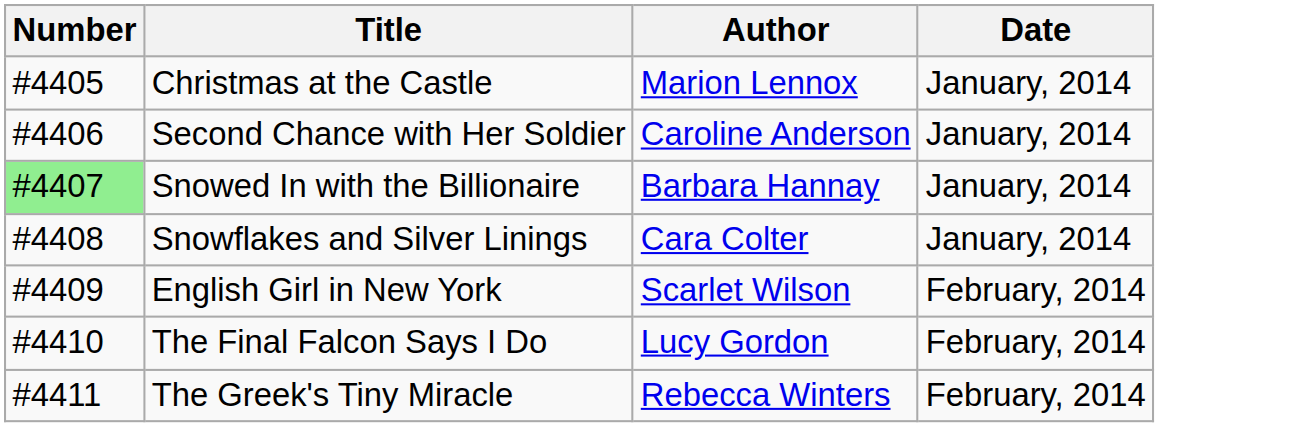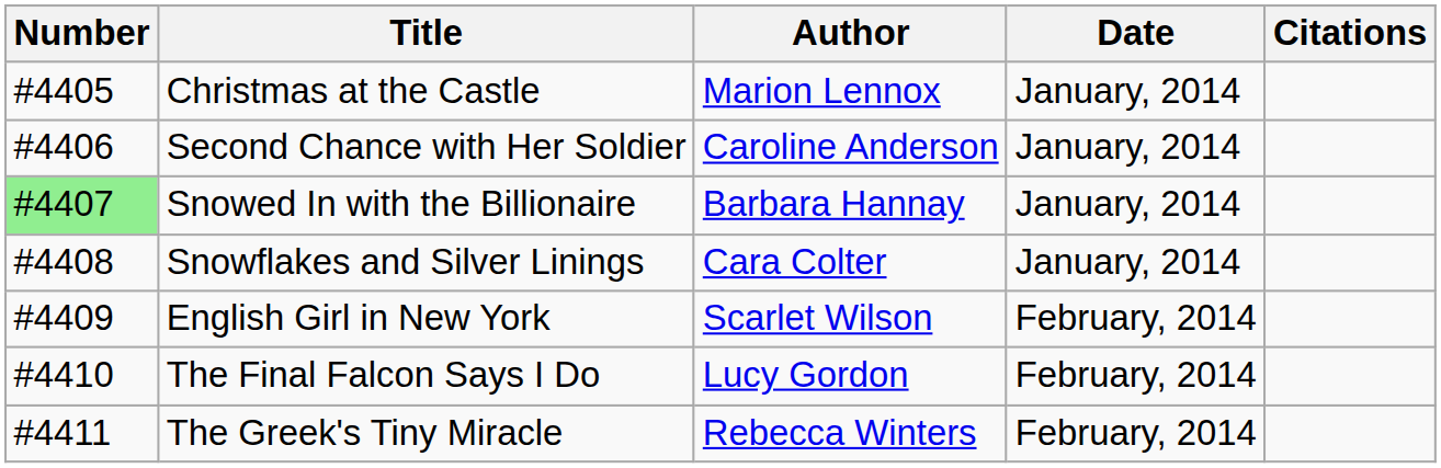+ column: Citations
